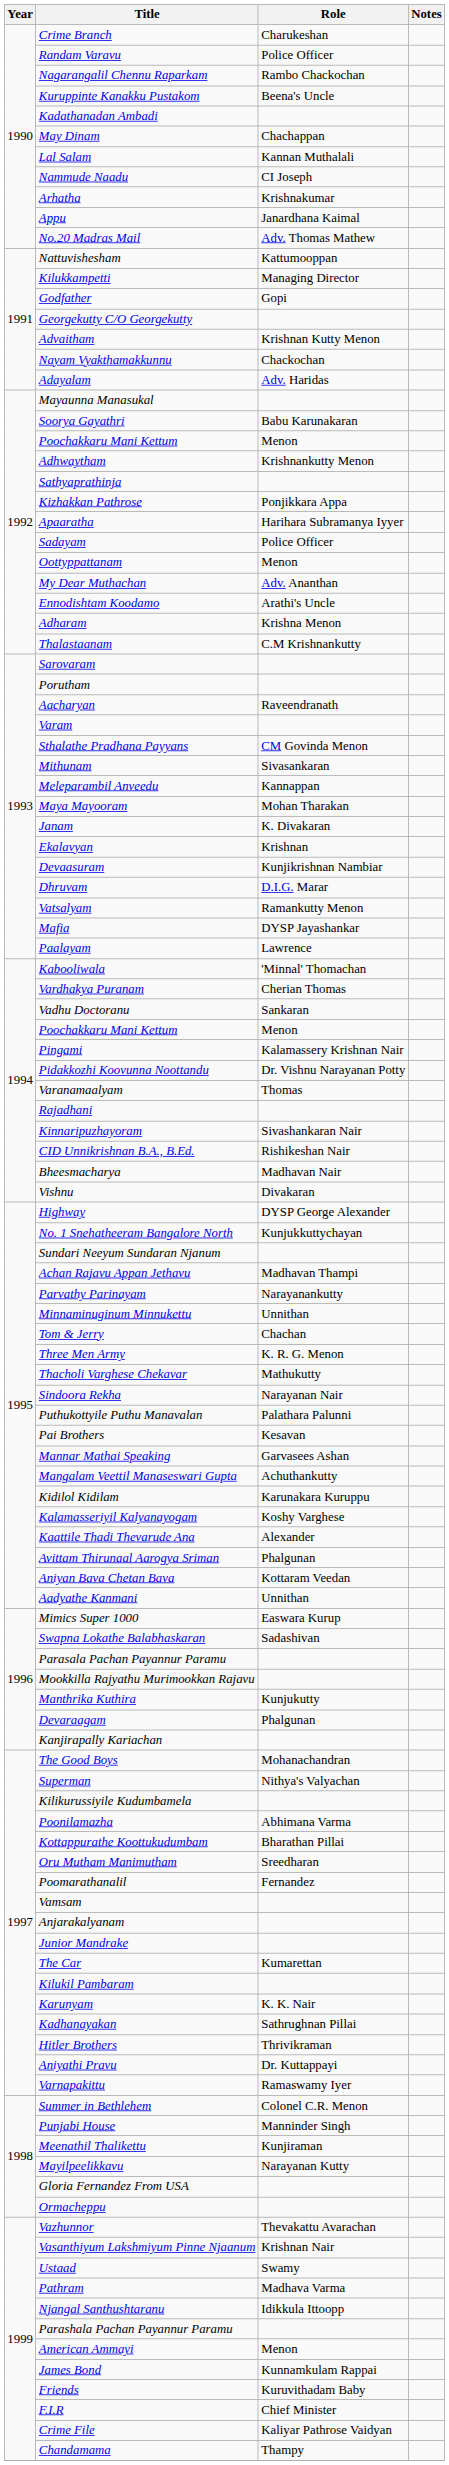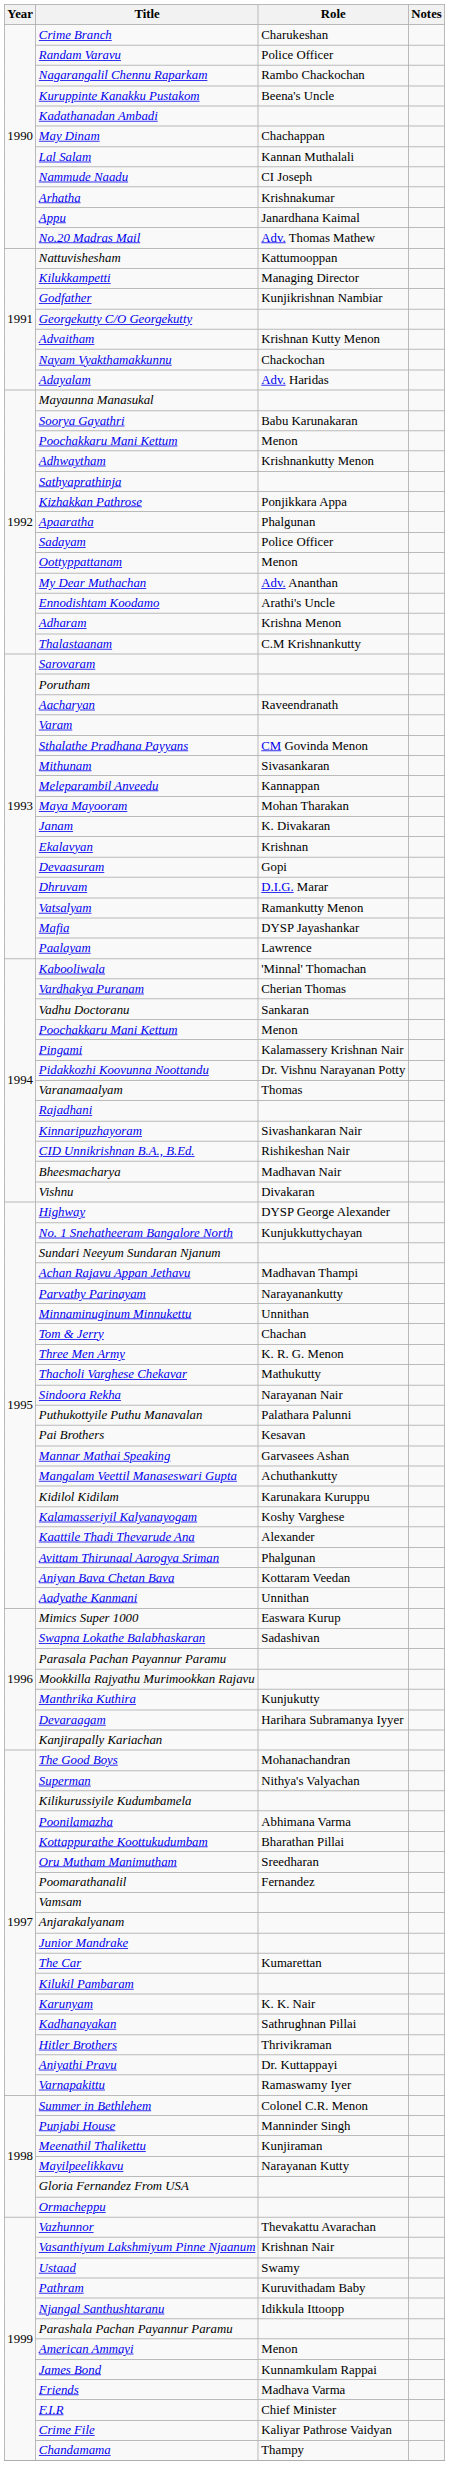Godfather | Role: Gopi -> Kunjikrishnan Nambiar
Apaaratha | Role: Harihara Subramanya Iyyer -> Phalgunan
Devaasuram | Role: Kunjikrishnan Nambiar -> Gopi
Devaraagam | Role: Phalgunan -> Harihara Subramanya Iyyer
Pathram | Role: Madhava Varma -> Kuruvithadam Baby
Friends | Role: Kuruvithadam Baby -> Madhava Varma
